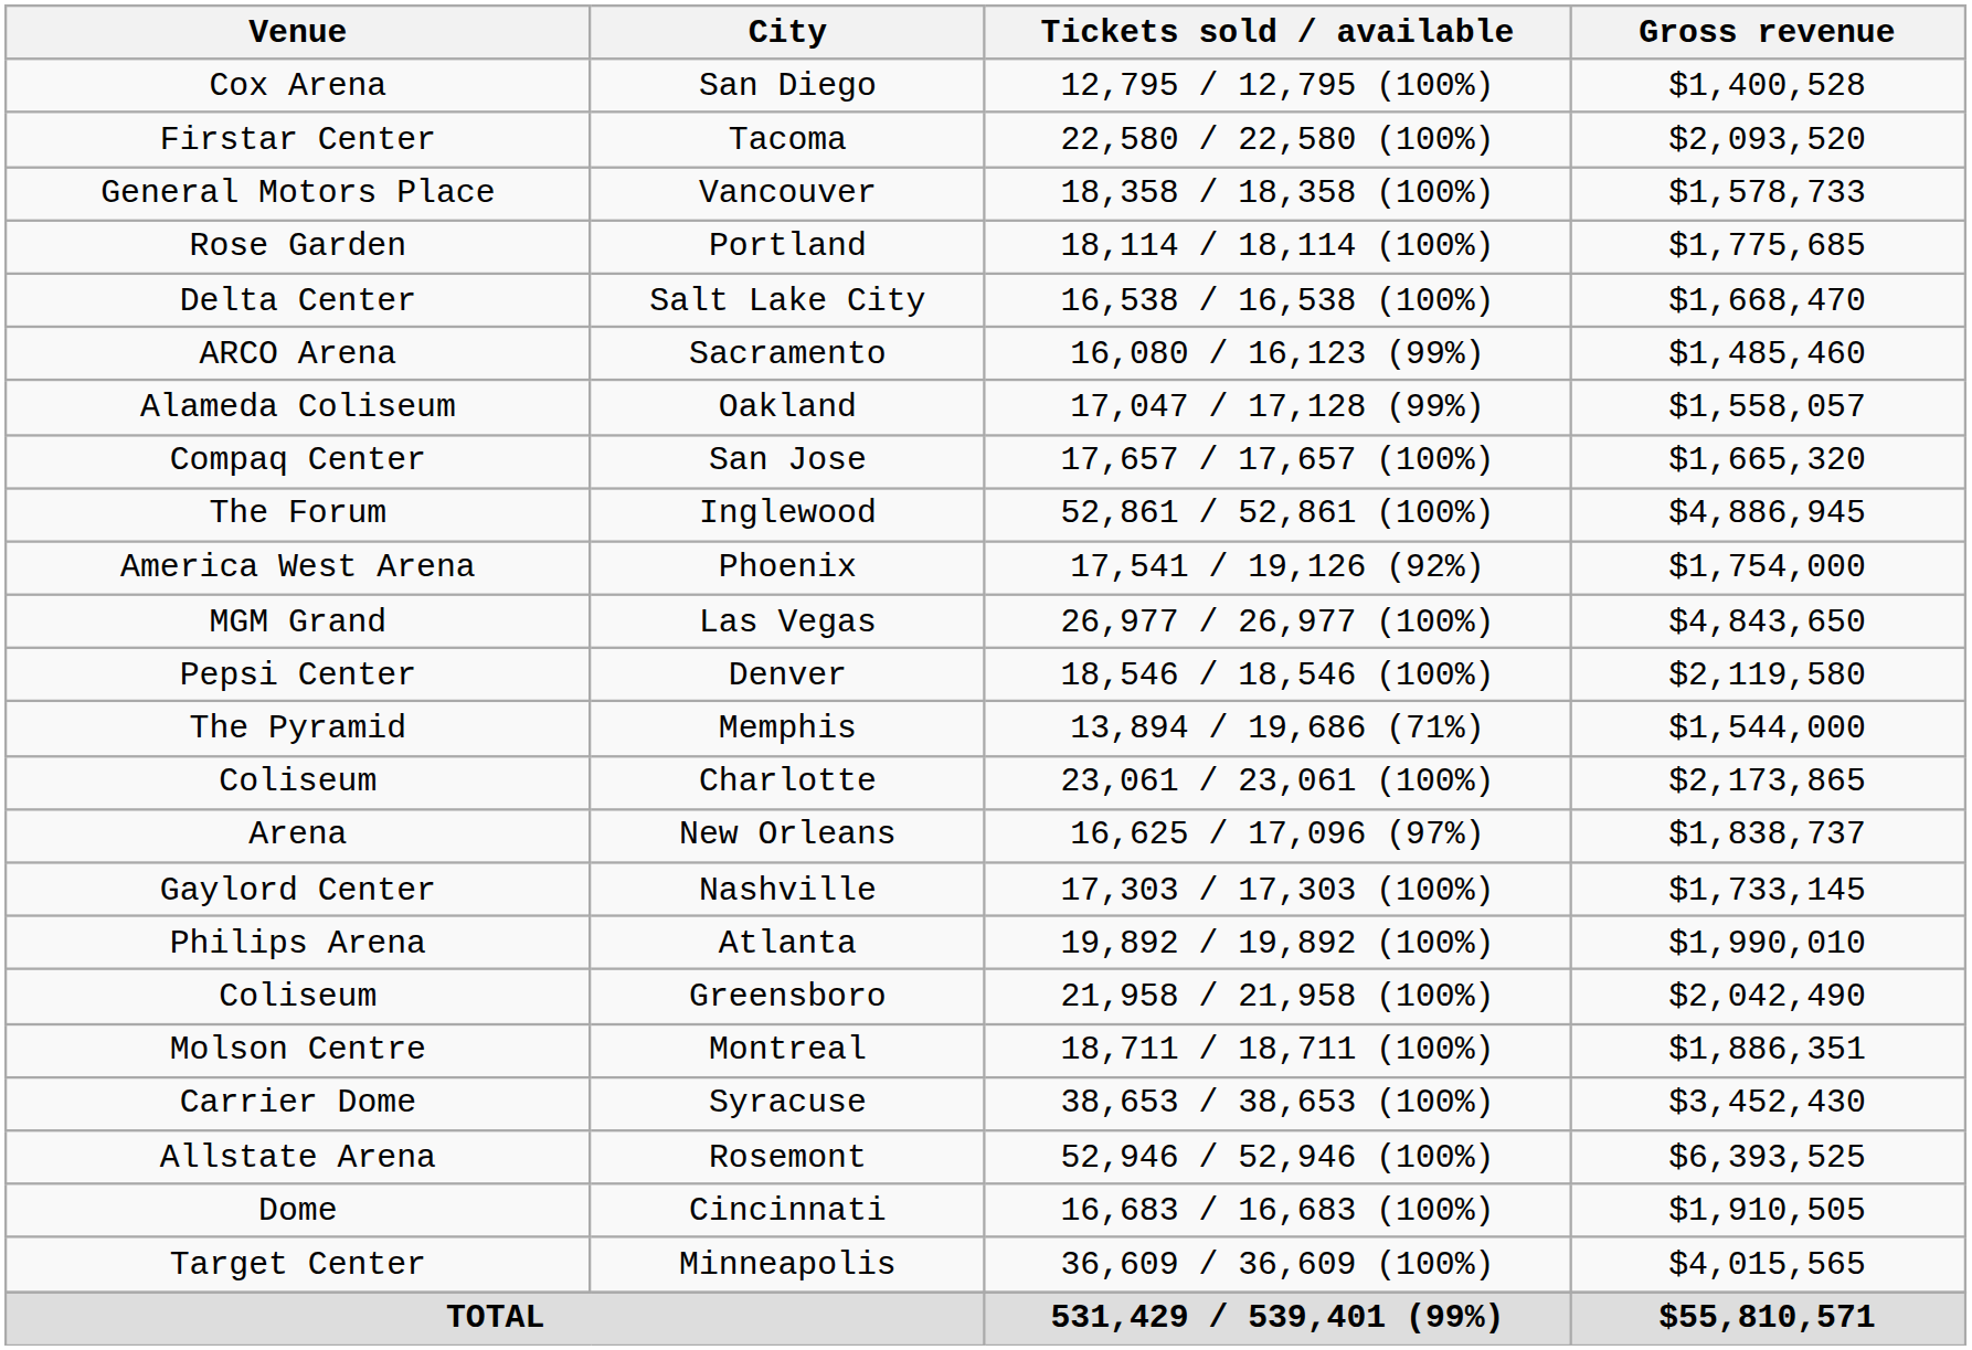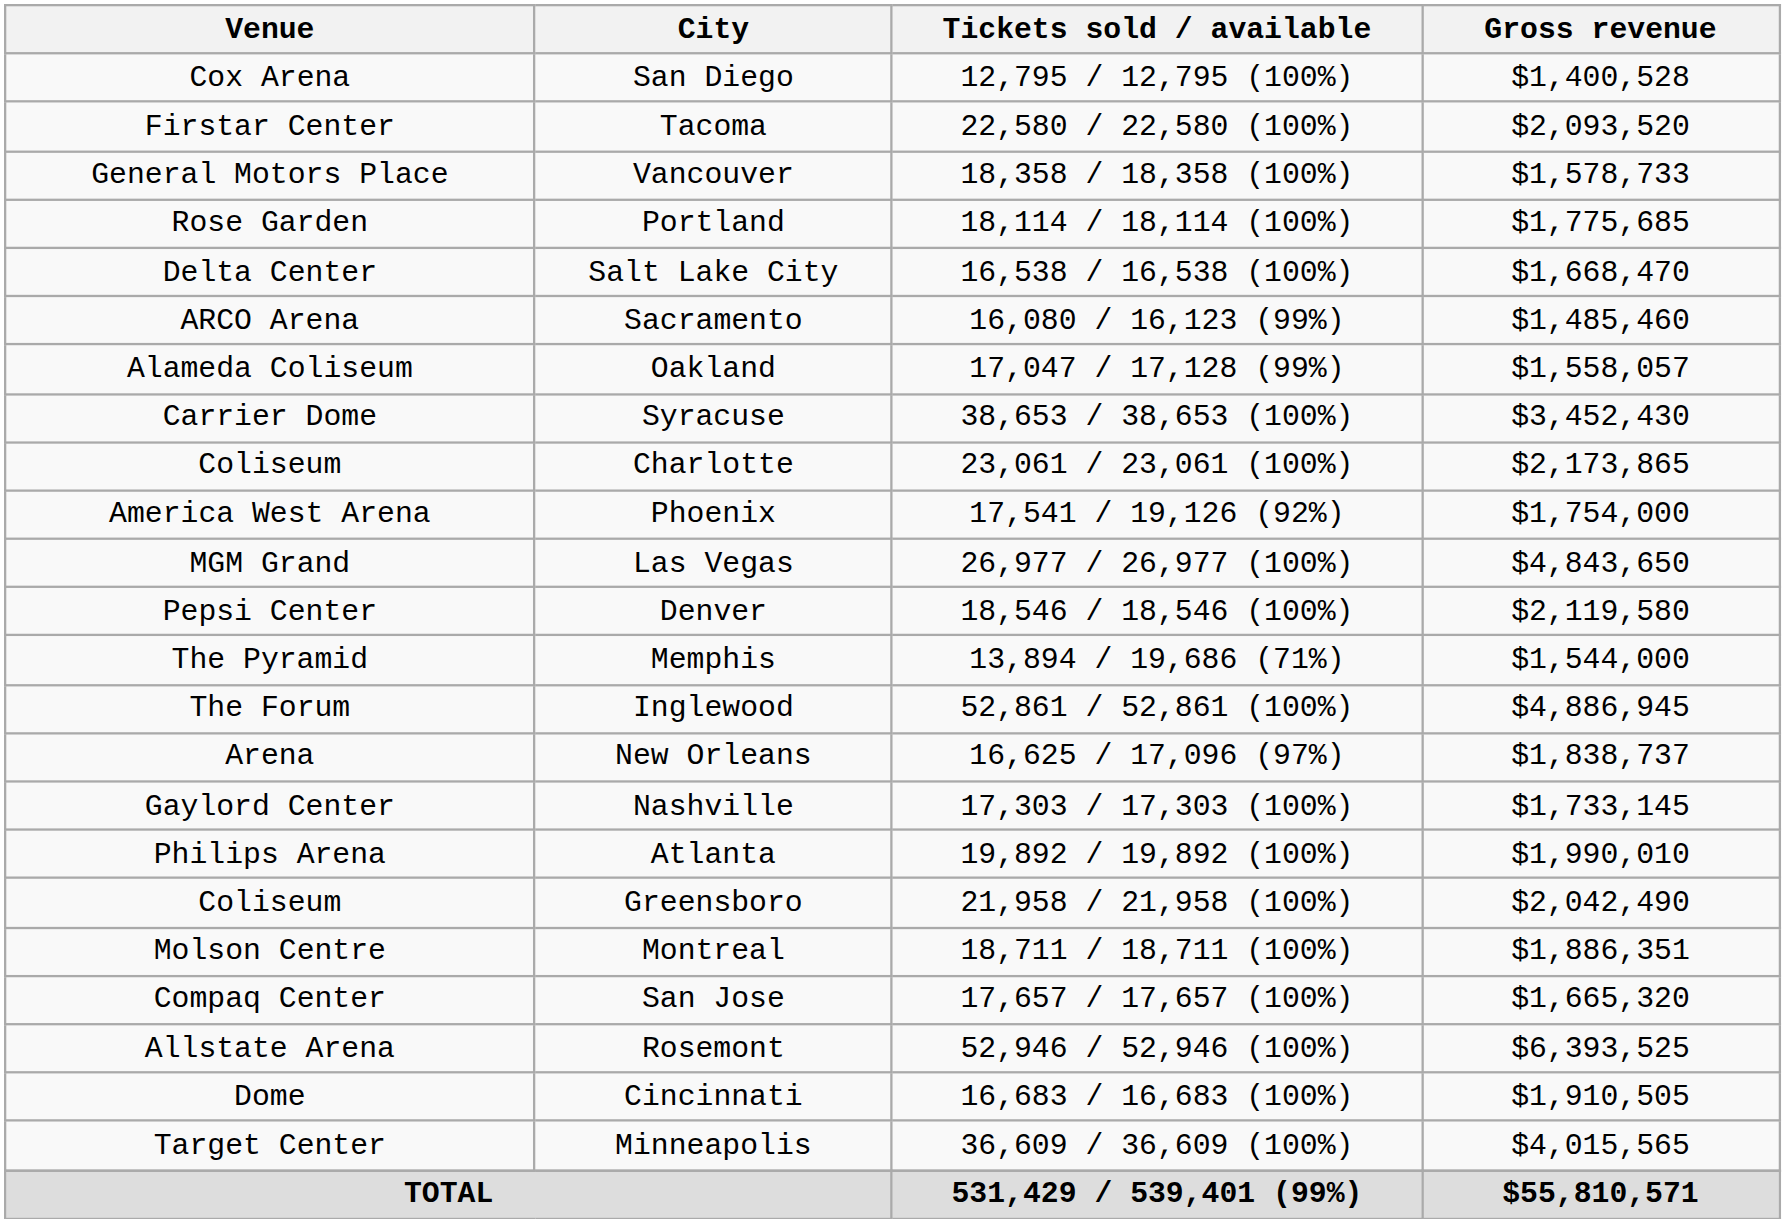rows swapped: San Jose <-> Syracuse
rows swapped: Inglewood <-> Charlotte
